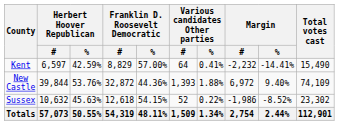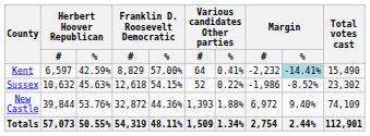Kent | Margin / %: no background -> lightblue background
rows swapped: New Castle <-> Sussex
